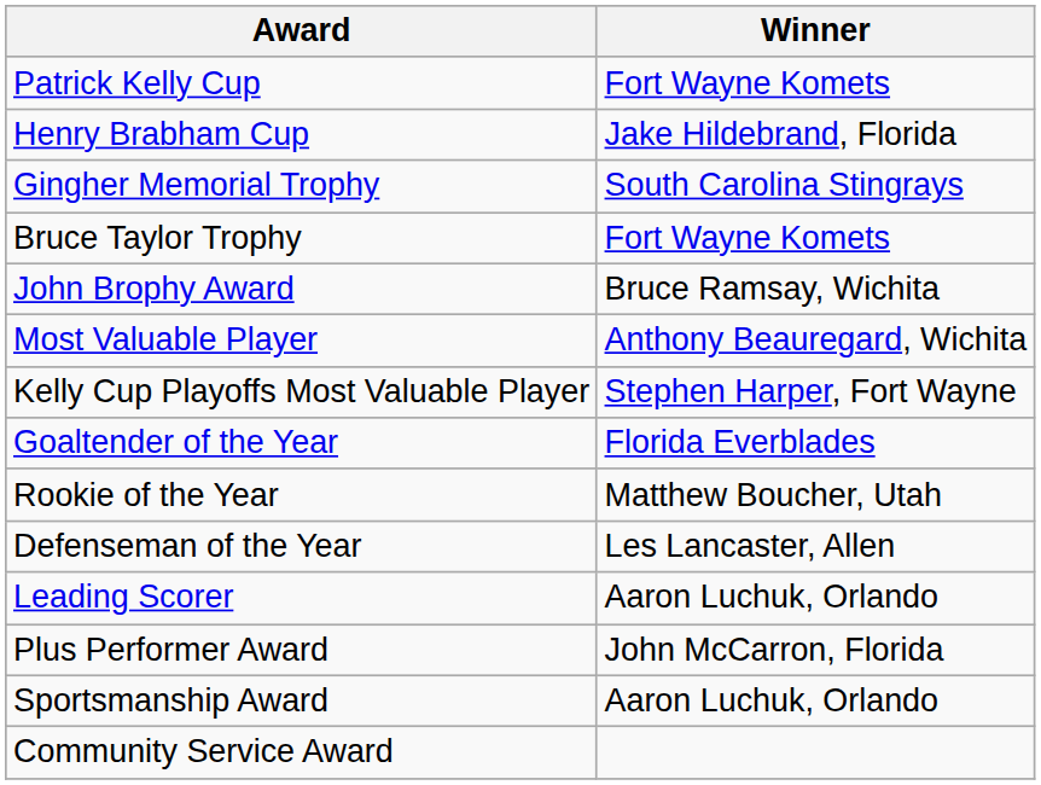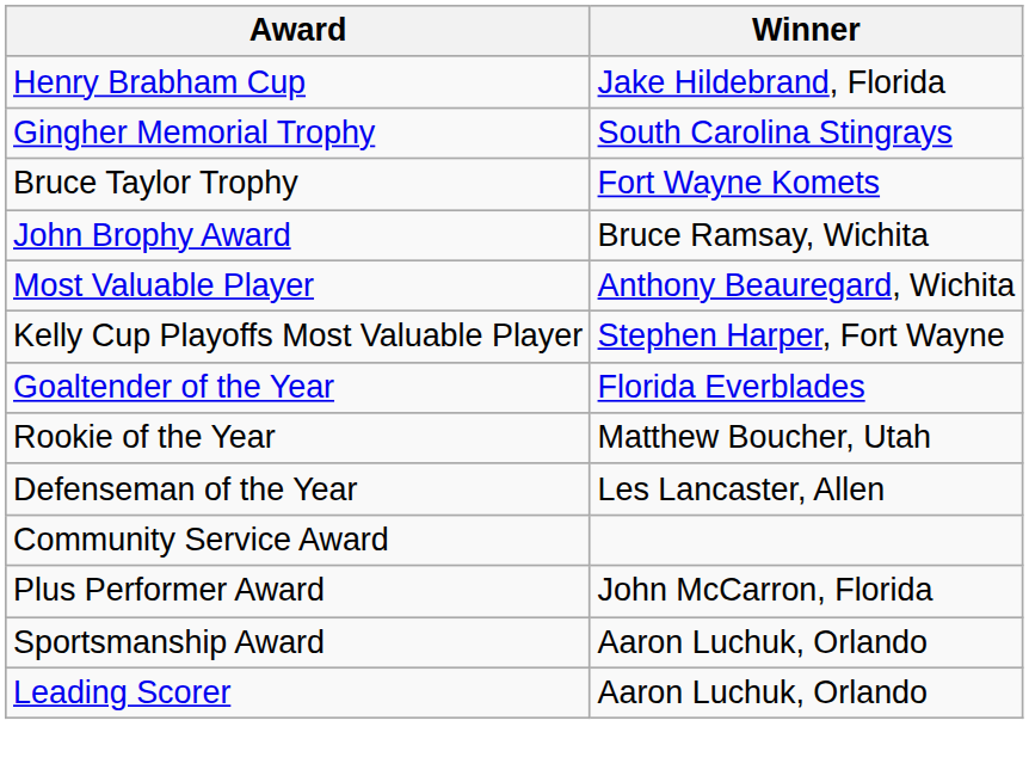- row: Patrick Kelly Cup | Fort Wayne Komets
rows swapped: Leading Scorer <-> Community Service Award
